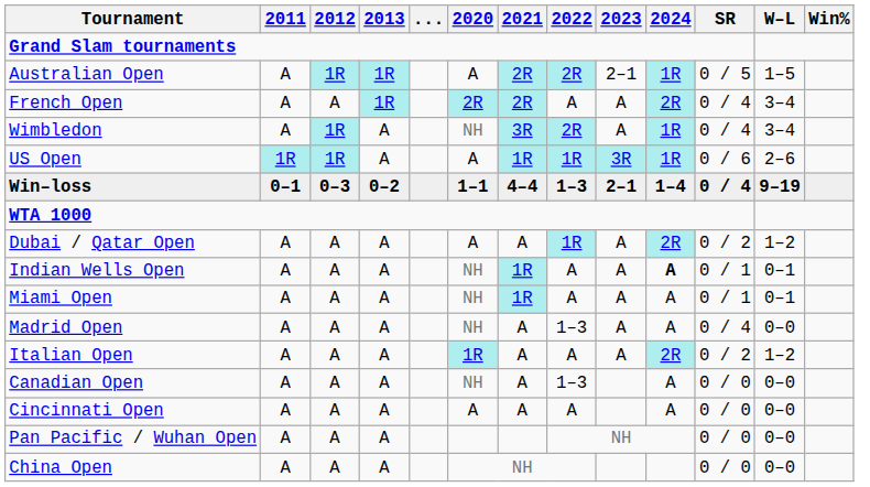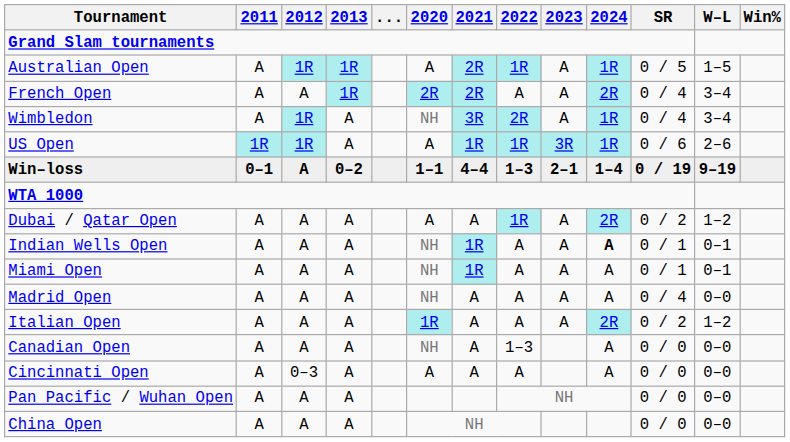Australian Open | 2022: 2R -> 1R
Australian Open | 2023: 2–1 -> A
Win–loss | 2012: 0–3 -> A
Win–loss | SR: 0 / 4 -> 0 / 19
Madrid Open | 2022: 1–3 -> A
Cincinnati Open | 2012: A -> 0–3
